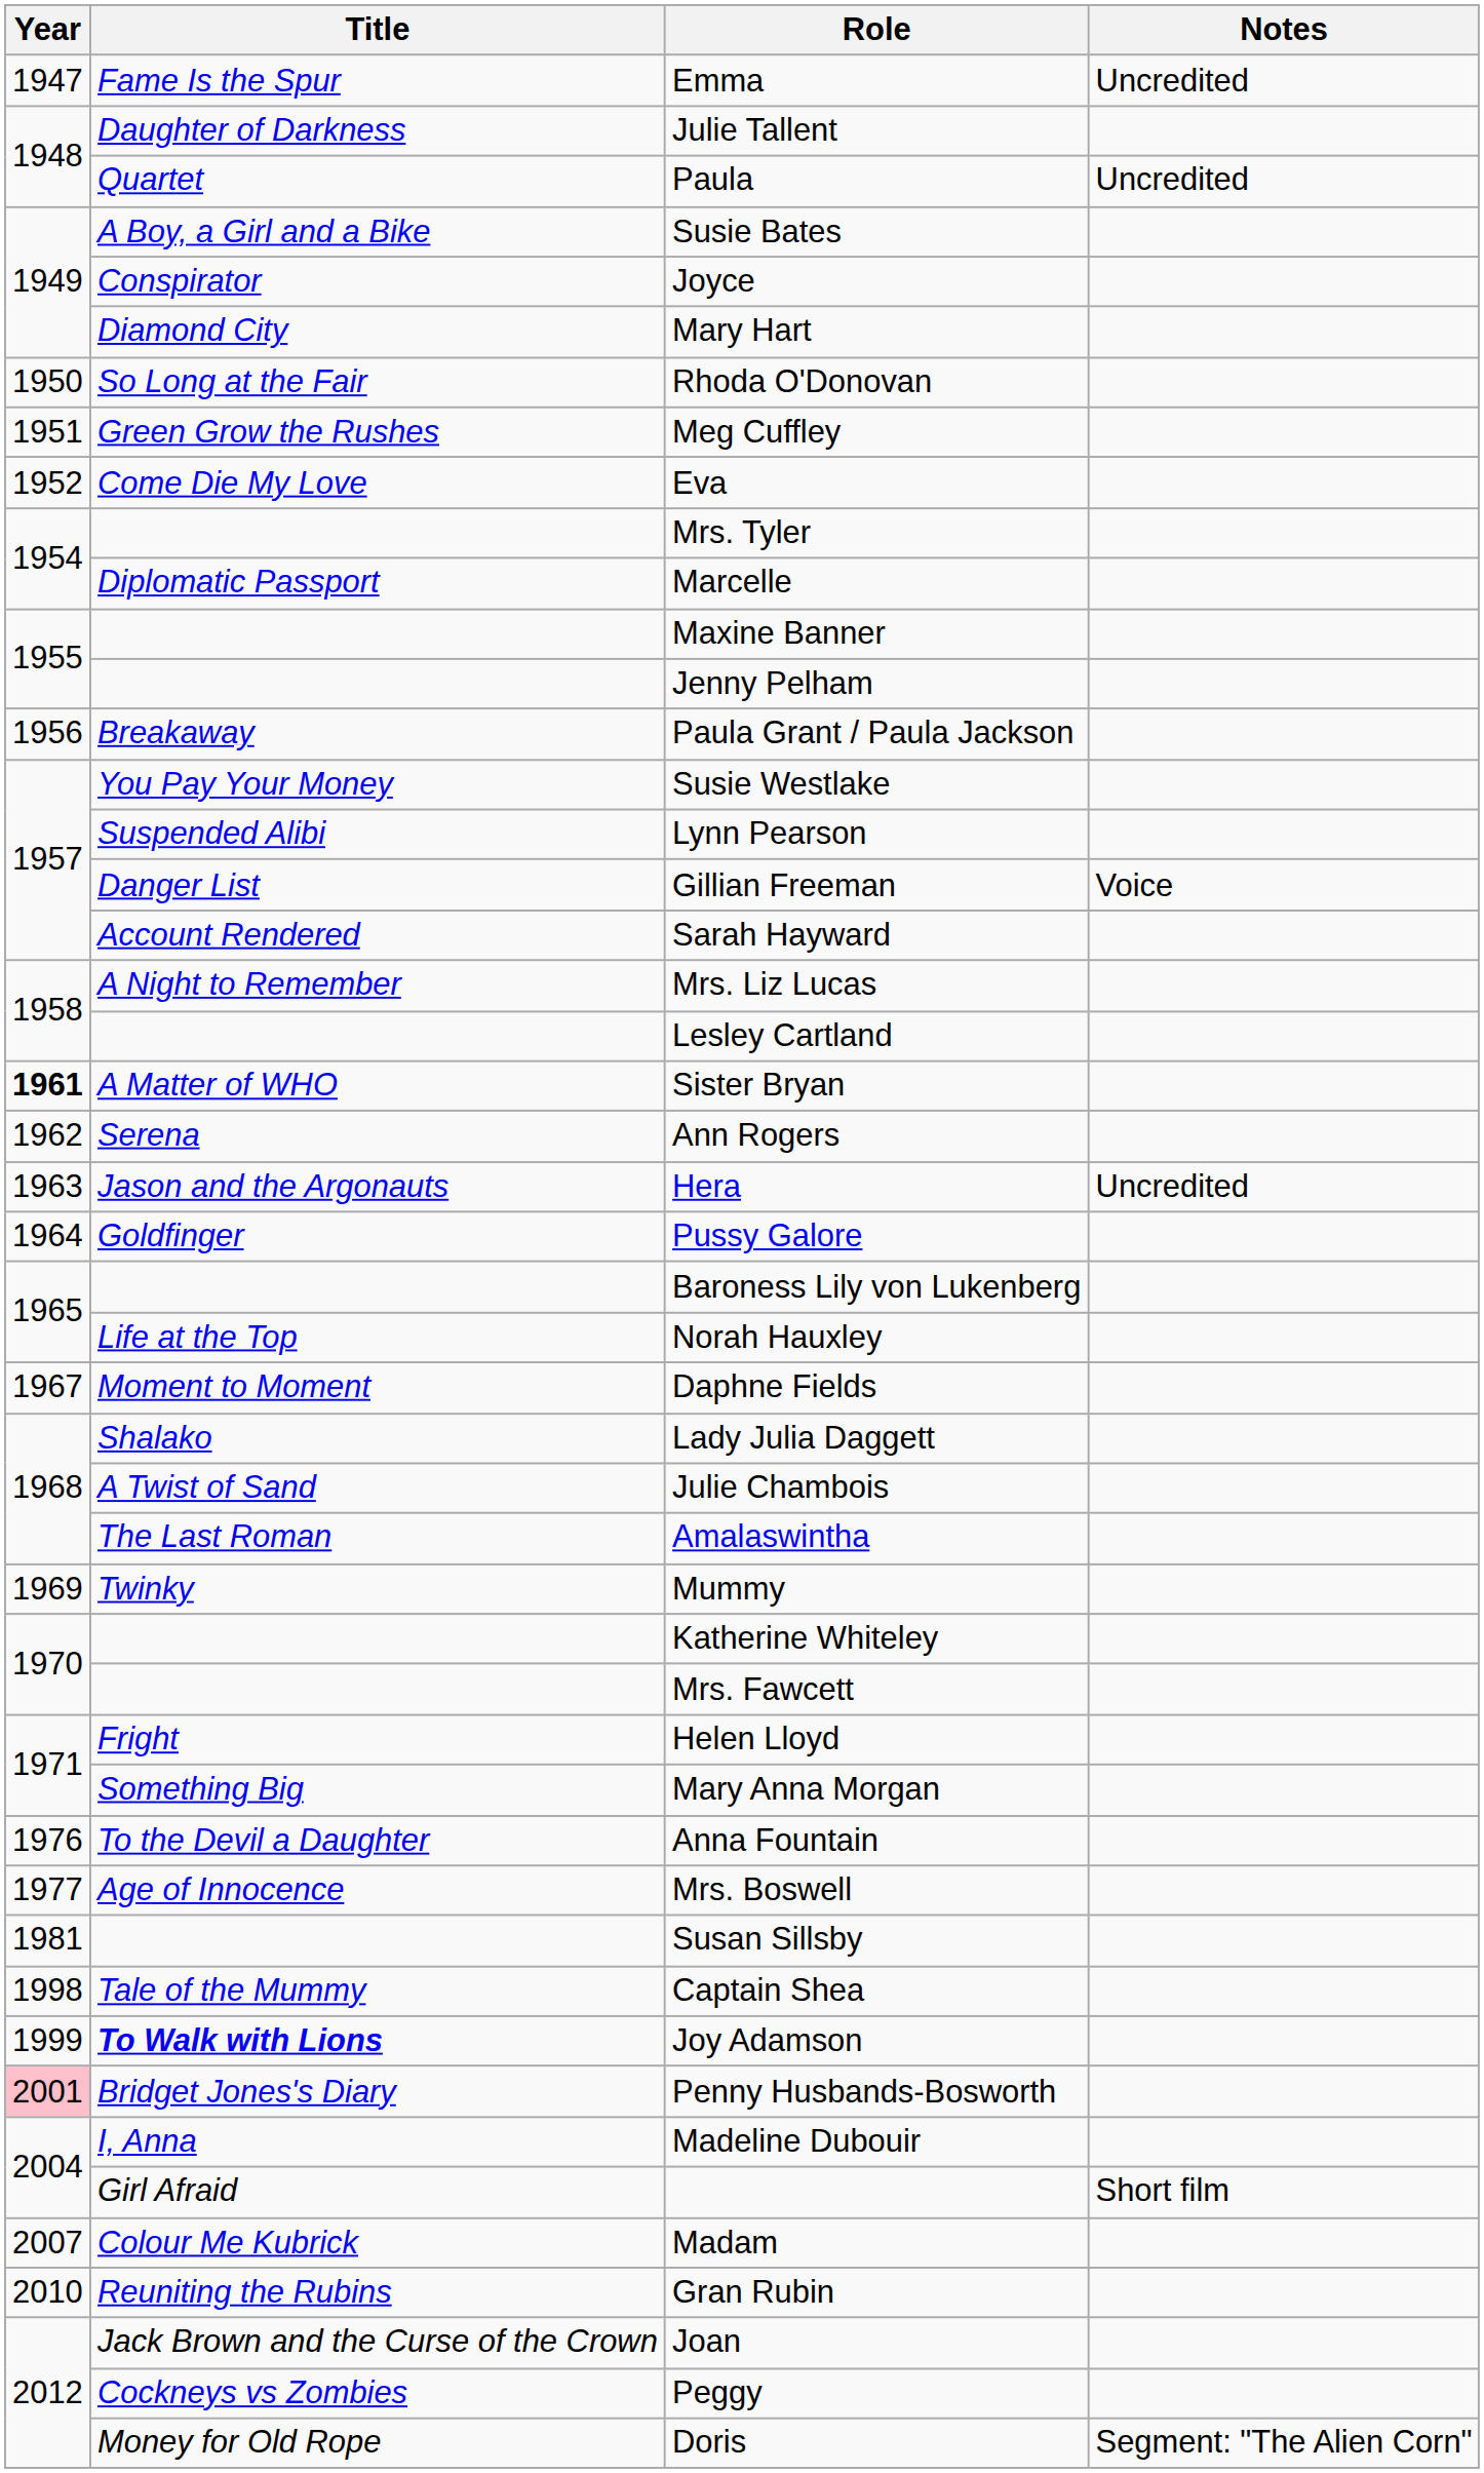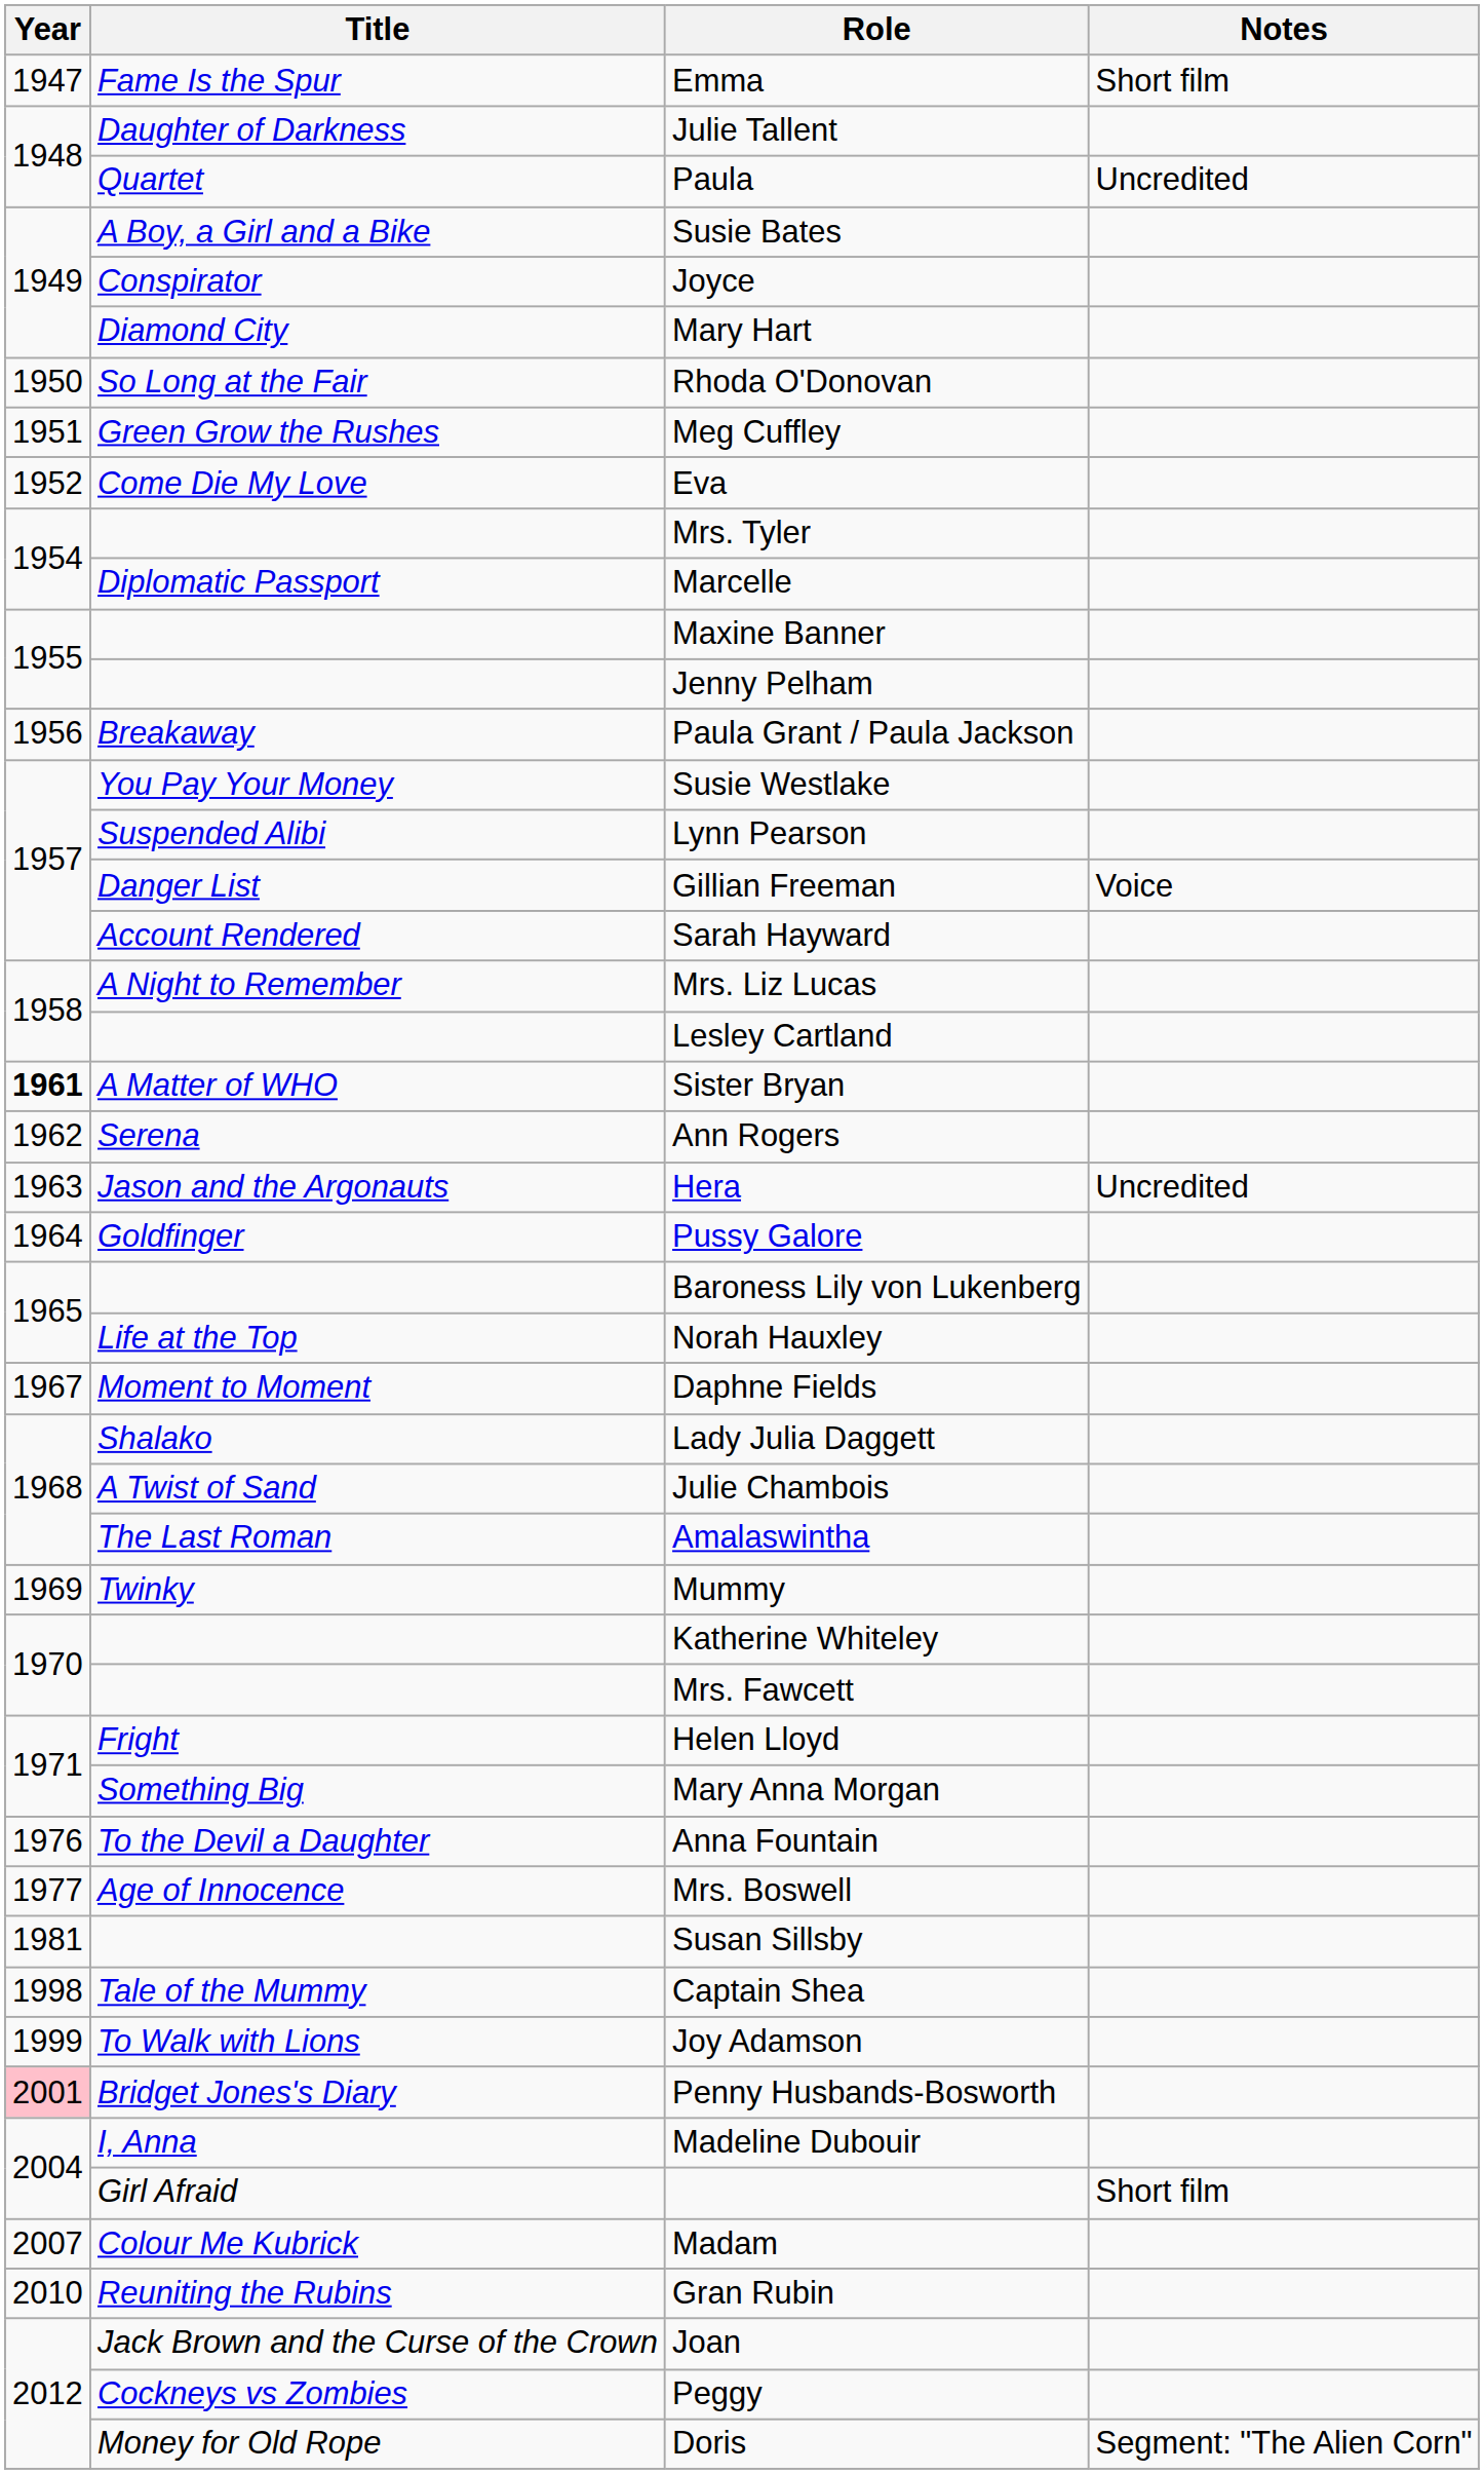Emma | Notes: Uncredited -> Short film
Joy Adamson | Title: bold -> normal
